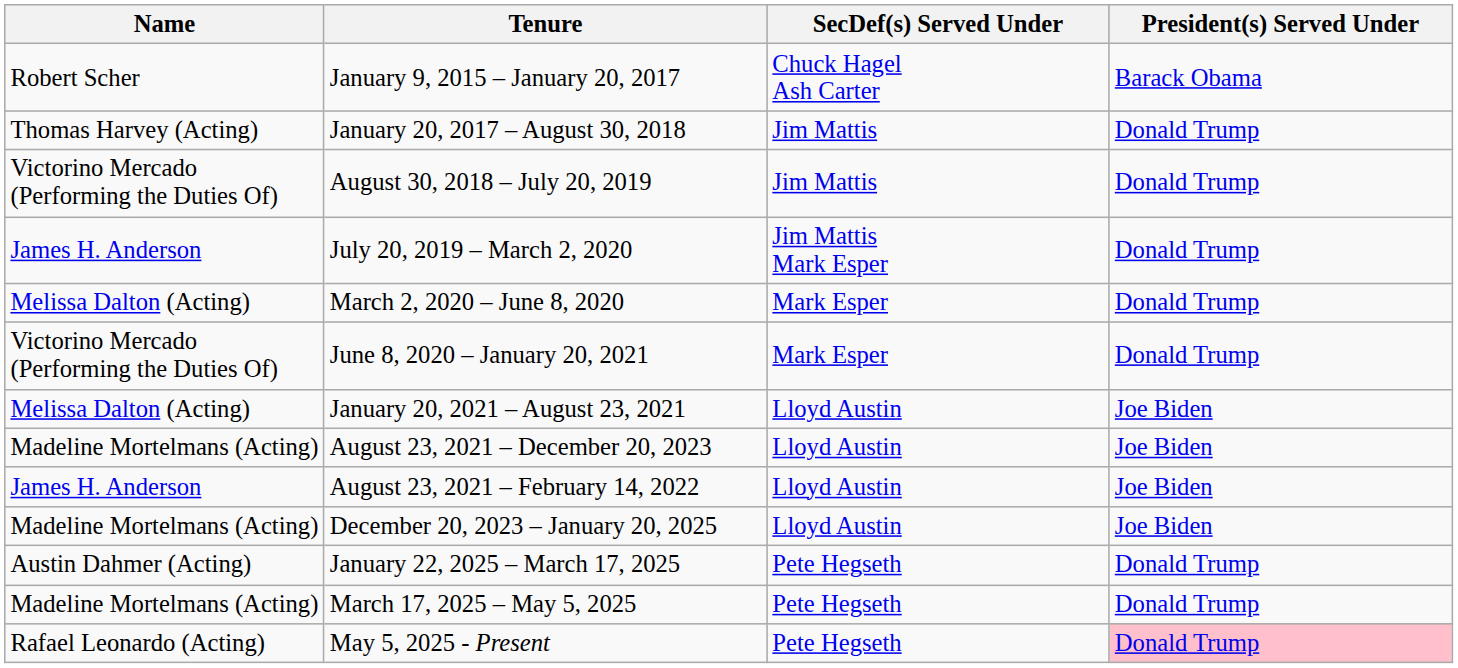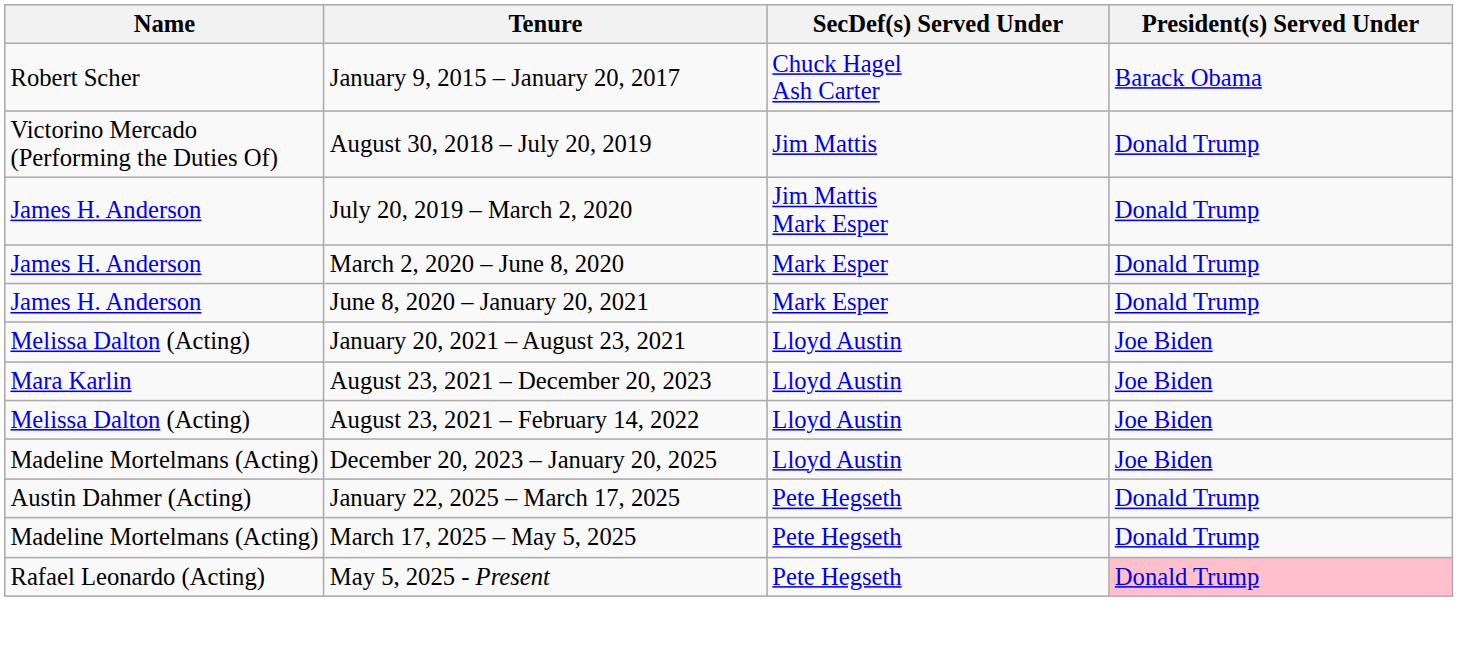- row: Thomas Harvey (Acting) | January 20, 2017 – August 30, 2018 | Jim Mattis | Donald Trump
March 2, 2020 – June 8, 2020 | Name: Melissa Dalton (Acting) -> James H. Anderson
June 8, 2020 – January 20, 2021 | Name: Victorino Mercado (Performing the Duties Of) -> James H. Anderson
August 23, 2021 – December 20, 2023 | Name: Madeline Mortelmans (Acting) -> Mara Karlin
August 23, 2021 – February 14, 2022 | Name: James H. Anderson -> Melissa Dalton (Acting)
